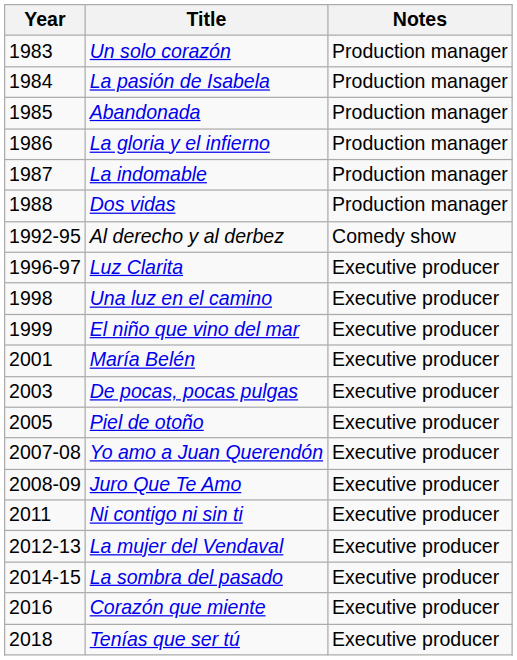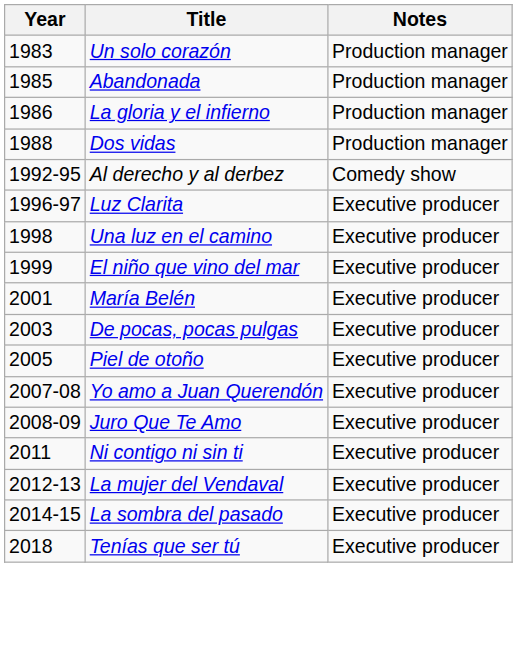- row: 1984 | La pasión de Isabela | Production manager
- row: 1987 | La indomable | Production manager
- row: 2016 | Corazón que miente | Executive producer
